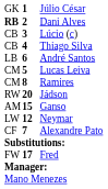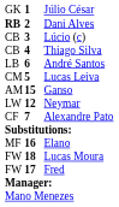- row: CM | 8 | Ramires
- row: RW | 20 | Jádson
+ row: MF | 16 | Elano
+ row: FW | 18 | Lucas Moura
